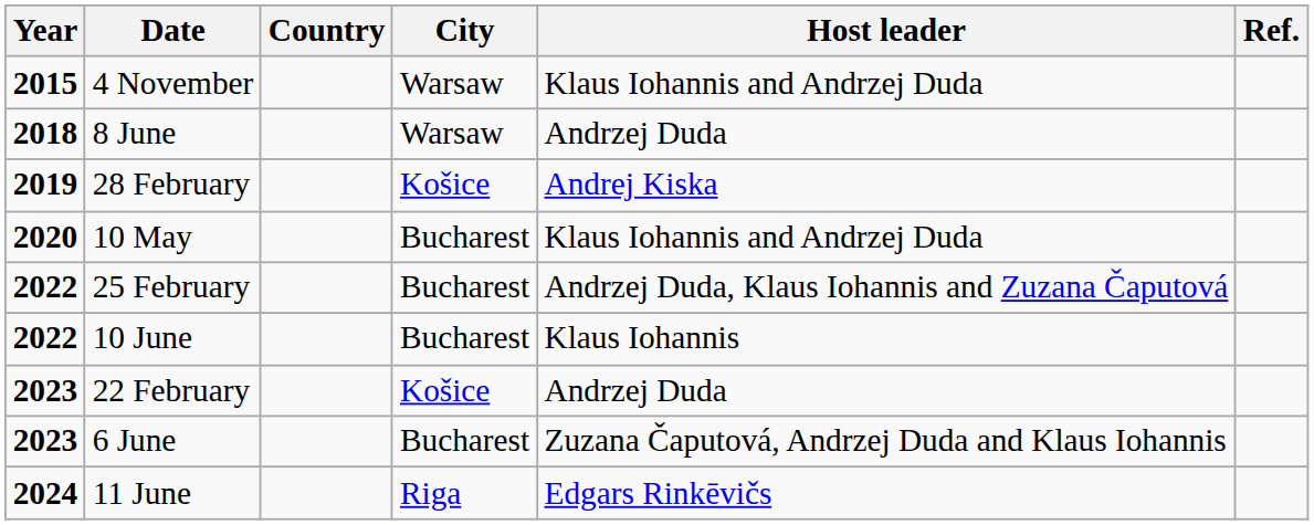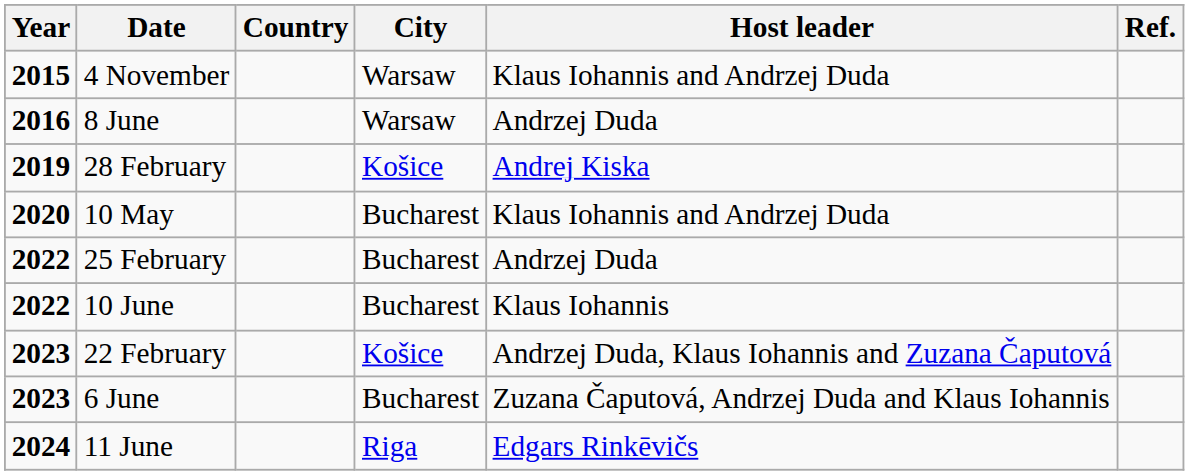8 June | Year: 2018 -> 2016
25 February | Host leader: Andrzej Duda, Klaus Iohannis and Zuzana Čaputová -> Andrzej Duda
22 February | Host leader: Andrzej Duda -> Andrzej Duda, Klaus Iohannis and Zuzana Čaputová
